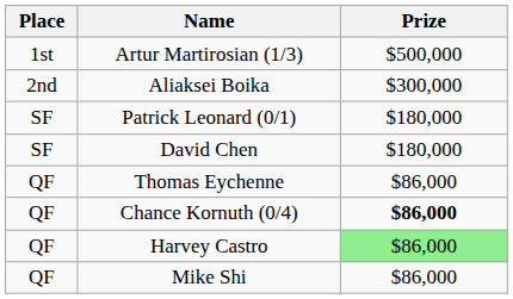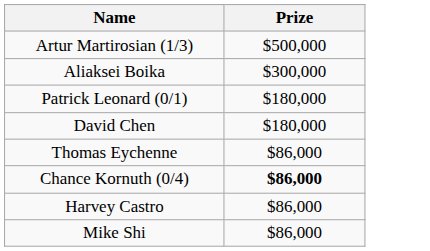- column: Place | 1st | 2nd | SF | SF | QF | QF | QF | QF
Harvey Castro | Prize: lightgreen background -> no background
